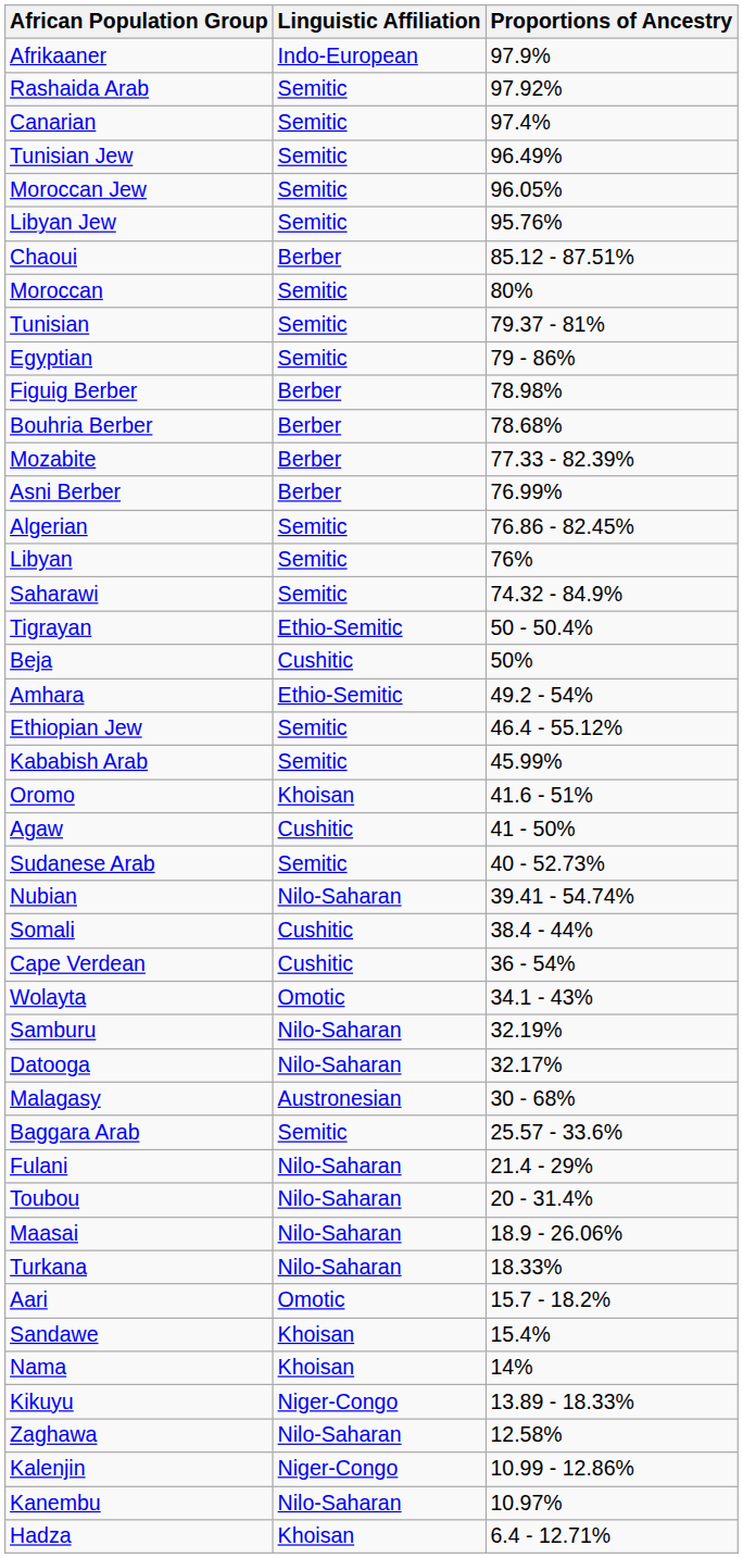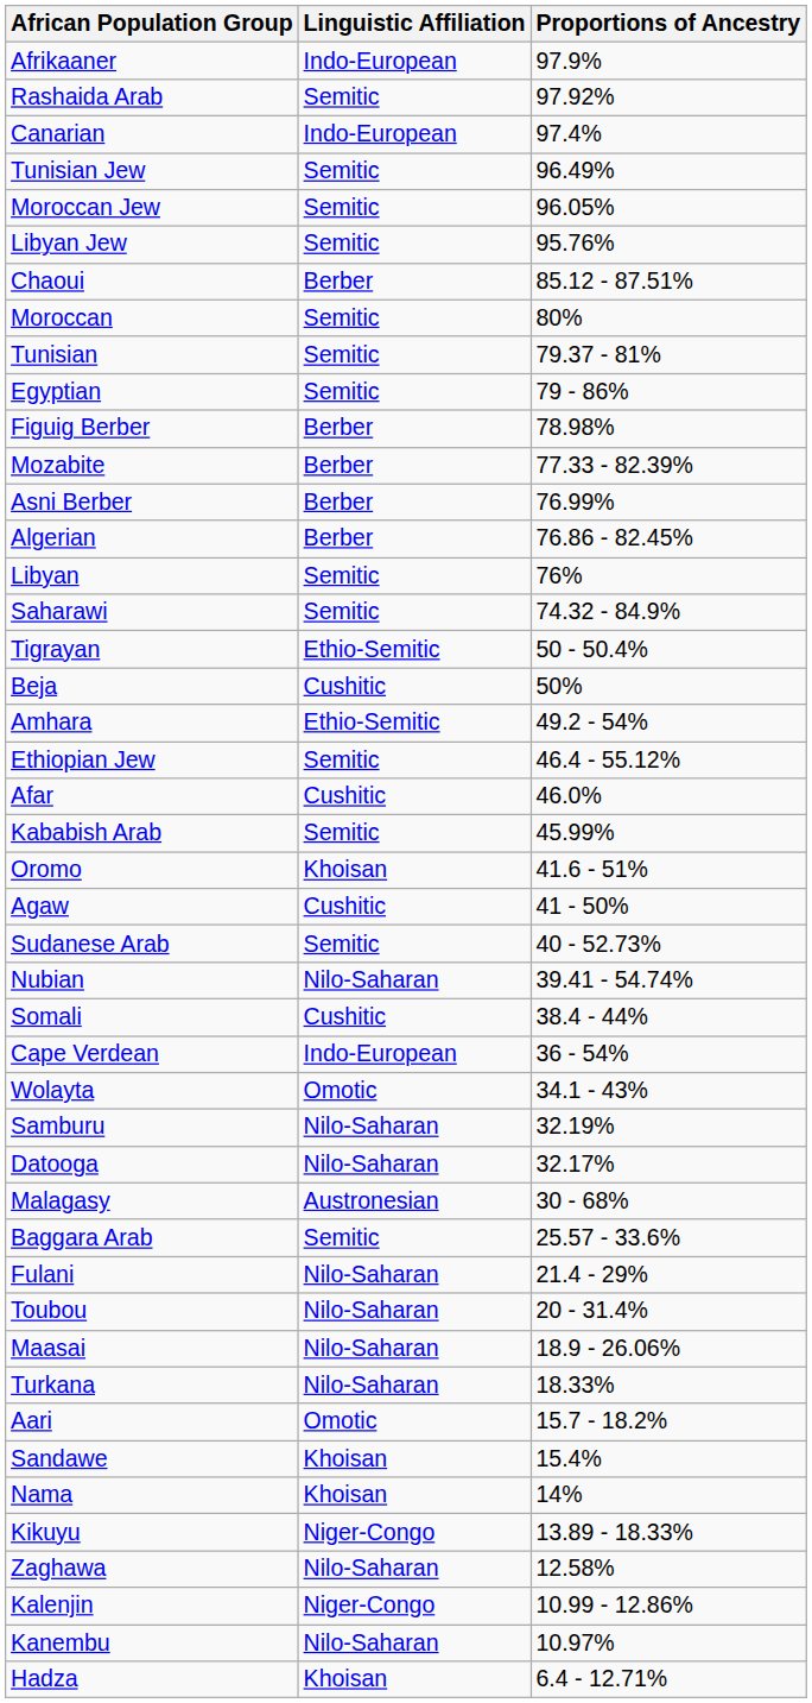Canarian | Linguistic Affiliation: Semitic -> Indo-European
- row: Bouhria Berber | Berber | 78.68%
Algerian | Linguistic Affiliation: Semitic -> Berber
+ row: Afar | Cushitic | 46.0%
Cape Verdean | Linguistic Affiliation: Cushitic -> Indo-European
